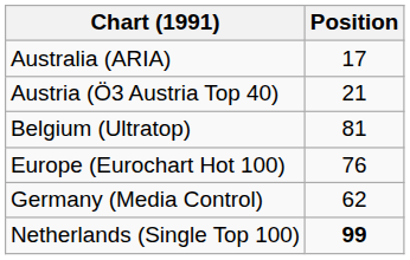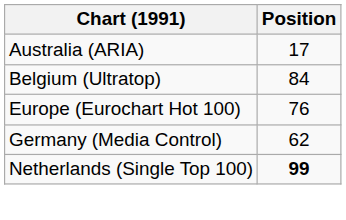- row: Austria (Ö3 Austria Top 40) | 21
Belgium (Ultratop) | Position: 81 -> 84
